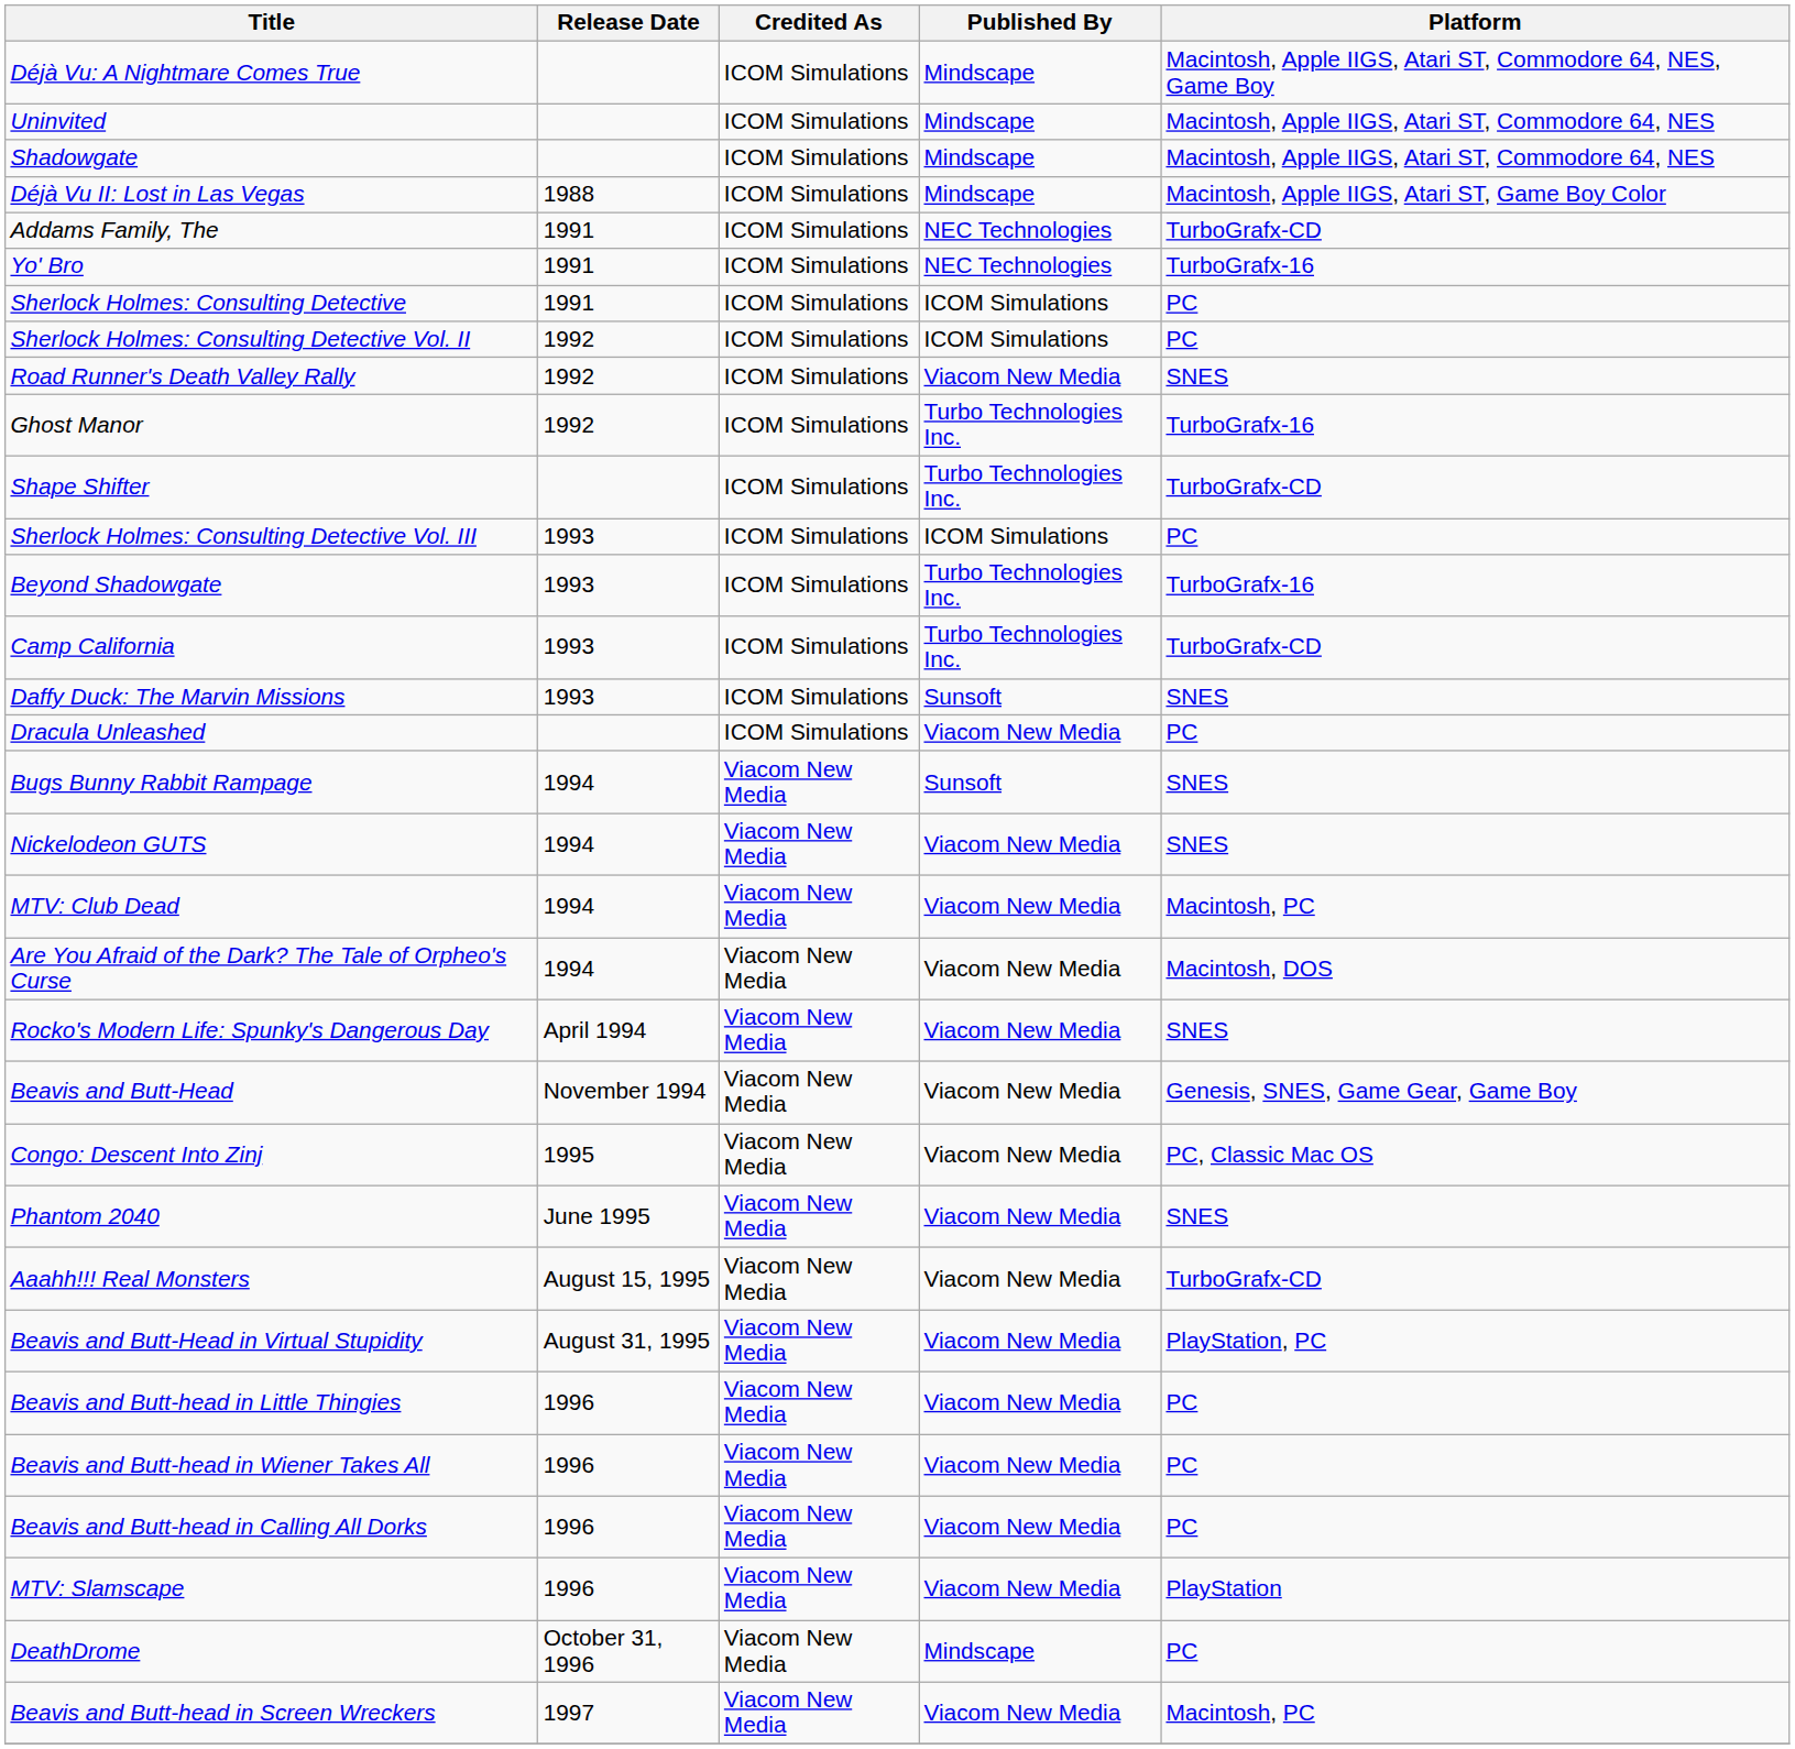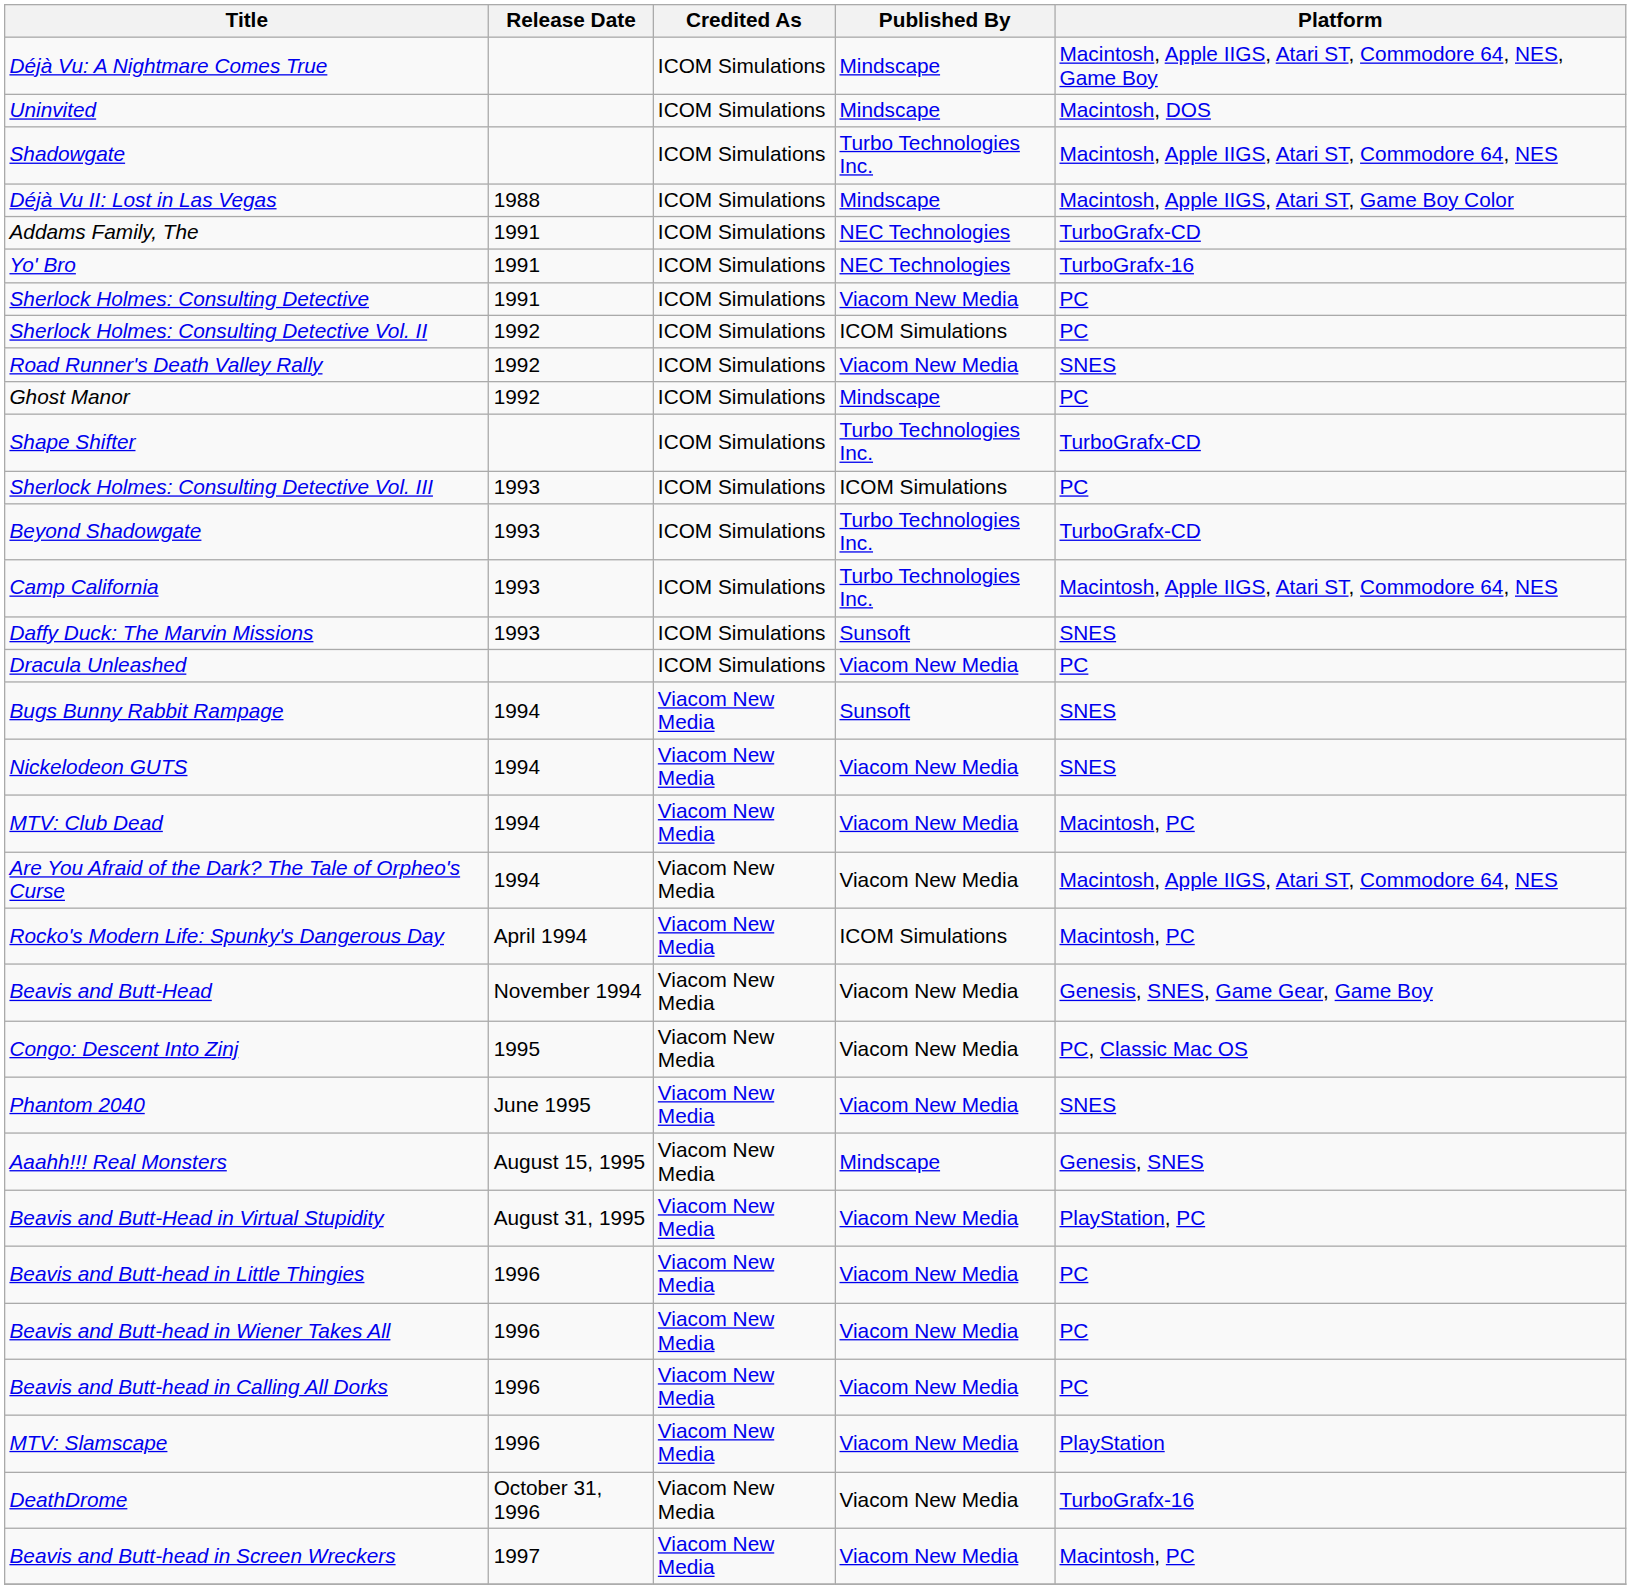Uninvited | Platform: Macintosh, Apple IIGS, Atari ST, Commodore 64, NES -> Macintosh, DOS
Shadowgate | Published By: Mindscape -> Turbo Technologies Inc.
Sherlock Holmes: Consulting Detective | Published By: ICOM Simulations -> Viacom New Media
Ghost Manor | Published By: Turbo Technologies Inc. -> Mindscape
Ghost Manor | Platform: TurboGrafx-16 -> PC
Beyond Shadowgate | Platform: TurboGrafx-16 -> TurboGrafx-CD
Camp California | Platform: TurboGrafx-CD -> Macintosh, Apple IIGS, Atari ST, Commodore 64, NES
Are You Afraid of the Dark? The Tale of Orpheo's Curse | Platform: Macintosh, DOS -> Macintosh, Apple IIGS, Atari ST, Commodore 64, NES
Rocko's Modern Life: Spunky's Dangerous Day | Published By: Viacom New Media -> ICOM Simulations
Rocko's Modern Life: Spunky's Dangerous Day | Platform: SNES -> Macintosh, PC
Aaahh!!! Real Monsters | Published By: Viacom New Media -> Mindscape
Aaahh!!! Real Monsters | Platform: TurboGrafx-CD -> Genesis, SNES
DeathDrome | Published By: Mindscape -> Viacom New Media
DeathDrome | Platform: PC -> TurboGrafx-16
